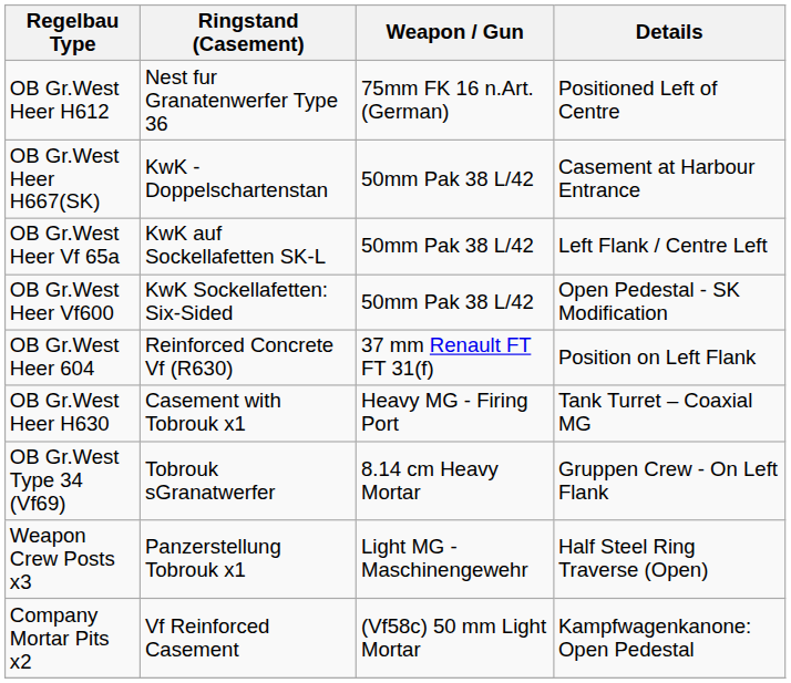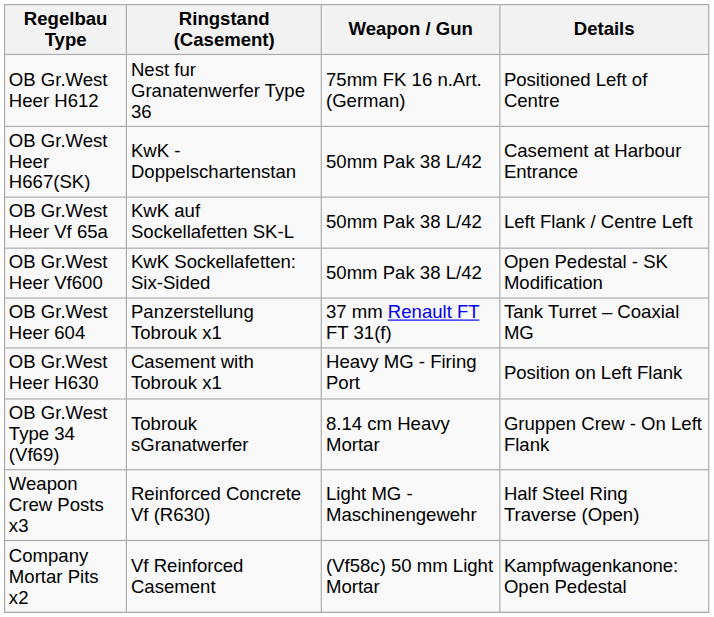OB Gr.West Heer 604 | Ringstand (Casement): Reinforced Concrete Vf (R630) -> Panzerstellung Tobrouk x1
OB Gr.West Heer 604 | Details: Position on Left Flank -> Tank Turret – Coaxial MG
OB Gr.West Heer H630 | Details: Tank Turret – Coaxial MG -> Position on Left Flank
Weapon Crew Posts x3 | Ringstand (Casement): Panzerstellung Tobrouk x1 -> Reinforced Concrete Vf (R630)
